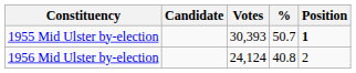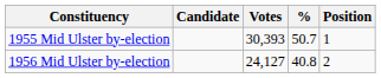1955 Mid Ulster by-election | Position: bold -> normal
1956 Mid Ulster by-election | Votes: 24,124 -> 24,127
